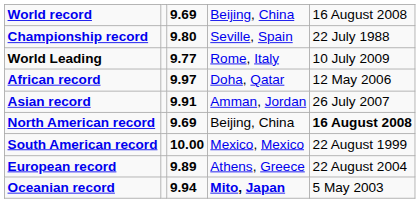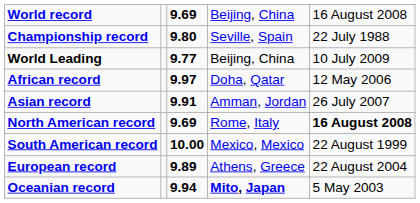World Leading | column 4: Rome, Italy -> Beijing, China
North American record | column 4: Beijing, China -> Rome, Italy
